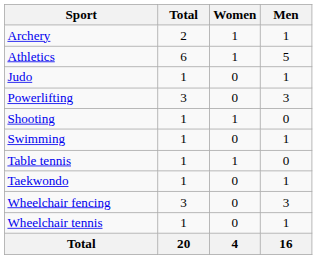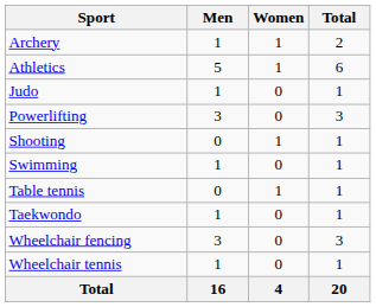columns swapped: Men <-> Total
